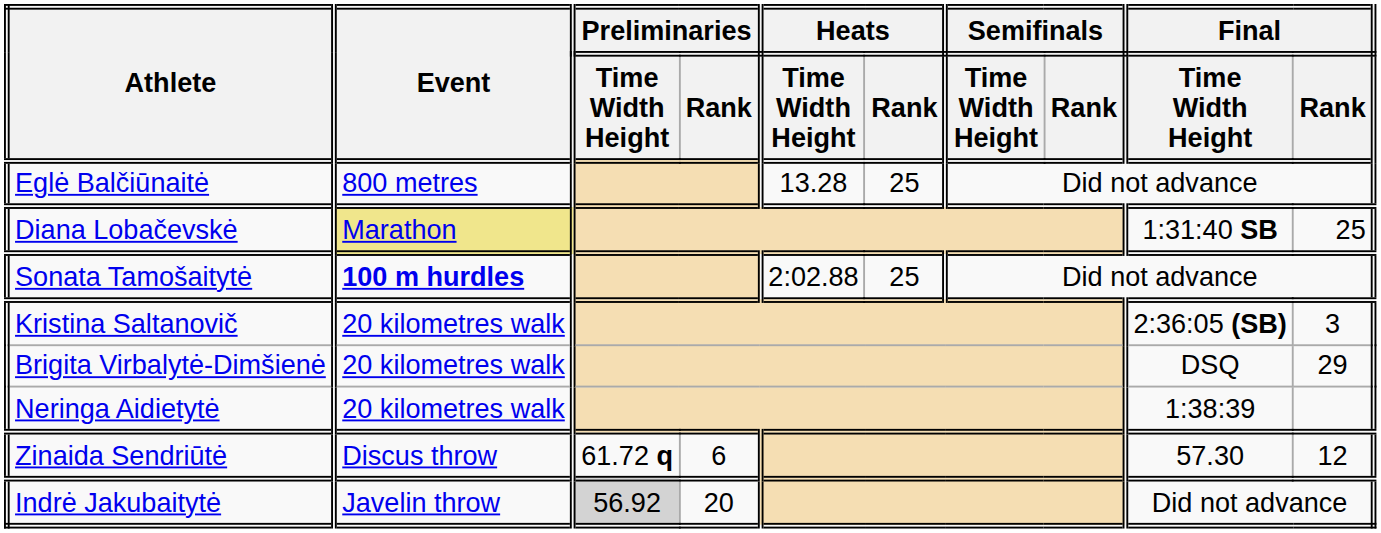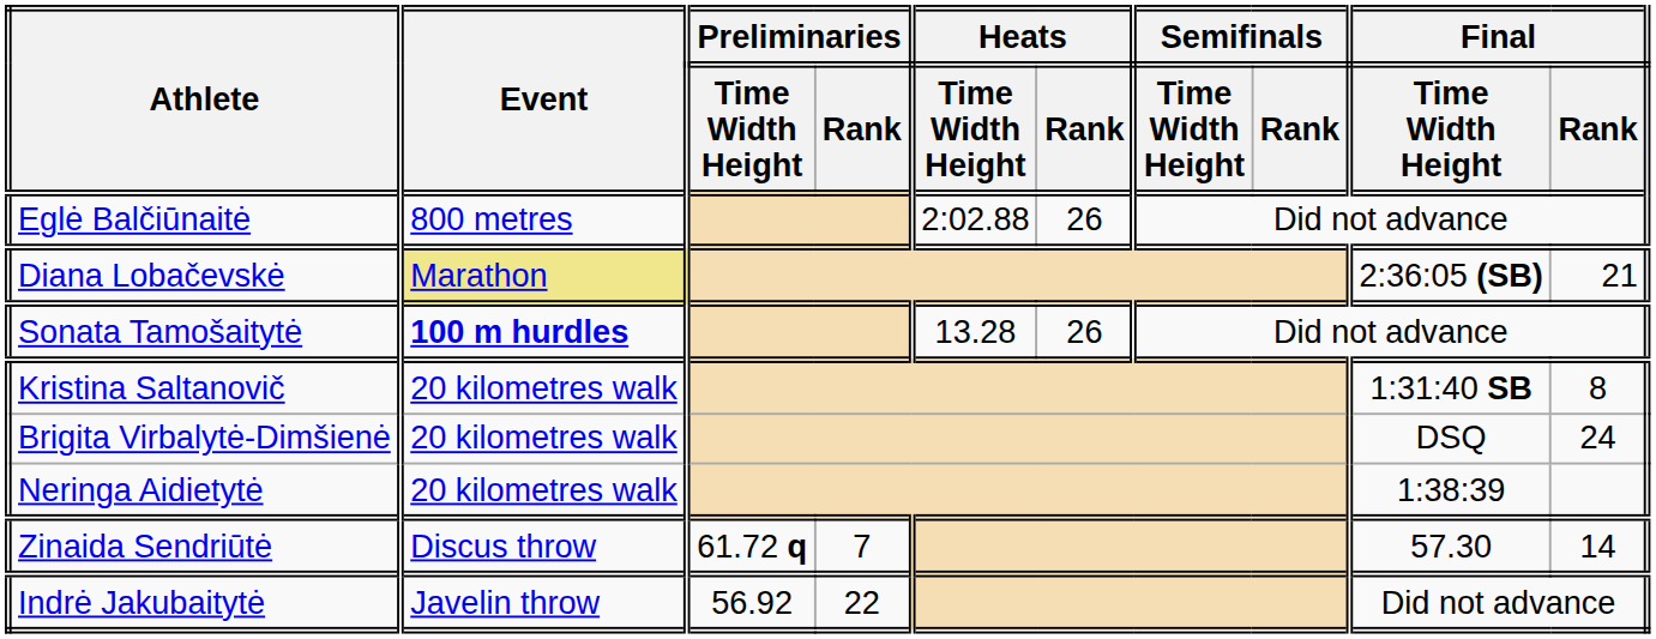Eglė Balčiūnaitė | Heats / Time Width Height: 13.28 -> 2:02.88
Eglė Balčiūnaitė | Heats / Rank: 25 -> 26
Diana Lobačevskė | Final / Time Width Height: 1:31:40 SB -> 2:36:05 (SB)
Diana Lobačevskė | Final / Rank: 25 -> 21
Sonata Tamošaitytė | Heats / Time Width Height: 2:02.88 -> 13.28
Sonata Tamošaitytė | Heats / Rank: 25 -> 26
Kristina Saltanovič | Final / Time Width Height: 2:36:05 (SB) -> 1:31:40 SB
Kristina Saltanovič | Final / Rank: 3 -> 8
Brigita Virbalytė-Dimšienė | Final / Rank: 29 -> 24
Zinaida Sendriūtė | Preliminaries / Rank: 6 -> 7
Zinaida Sendriūtė | Final / Rank: 12 -> 14
Indrė Jakubaitytė | Preliminaries / Time Width Height: lightgrey background -> no background
Indrė Jakubaitytė | Preliminaries / Rank: 20 -> 22
